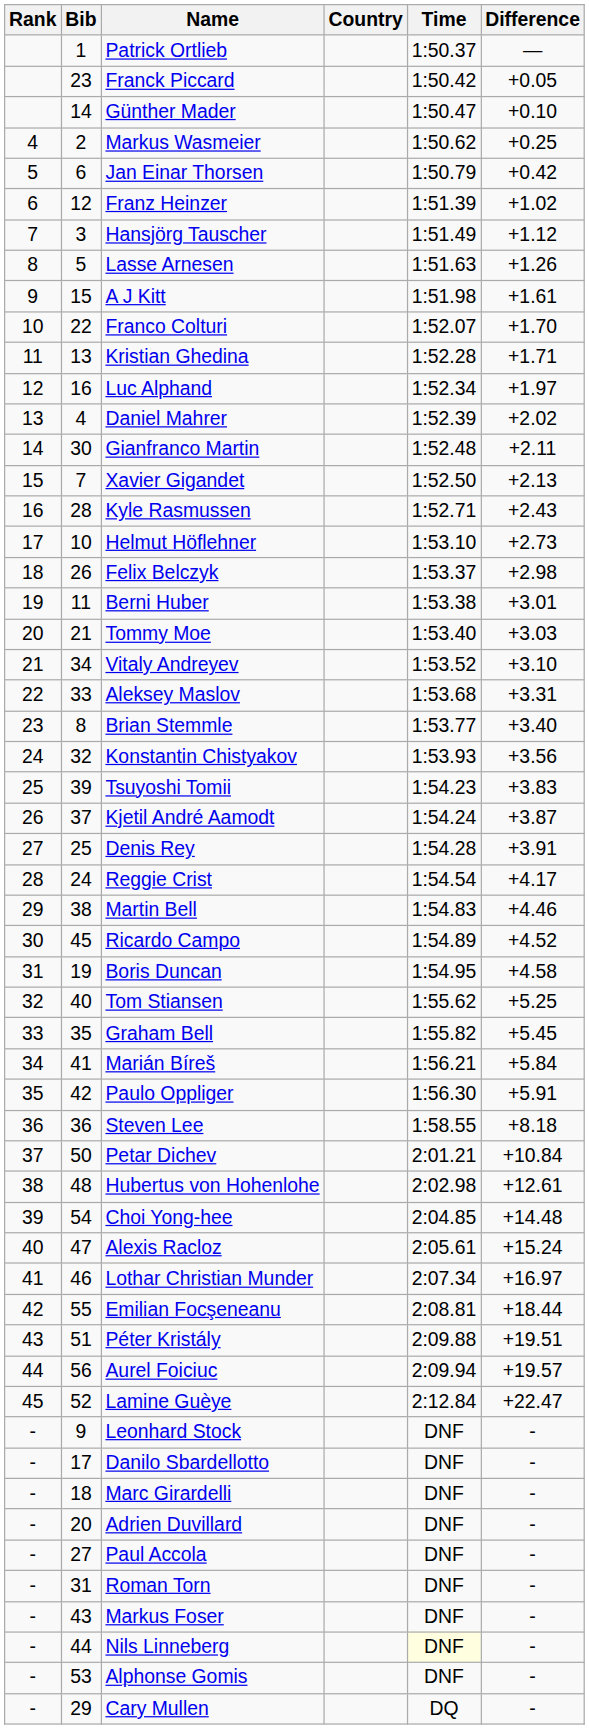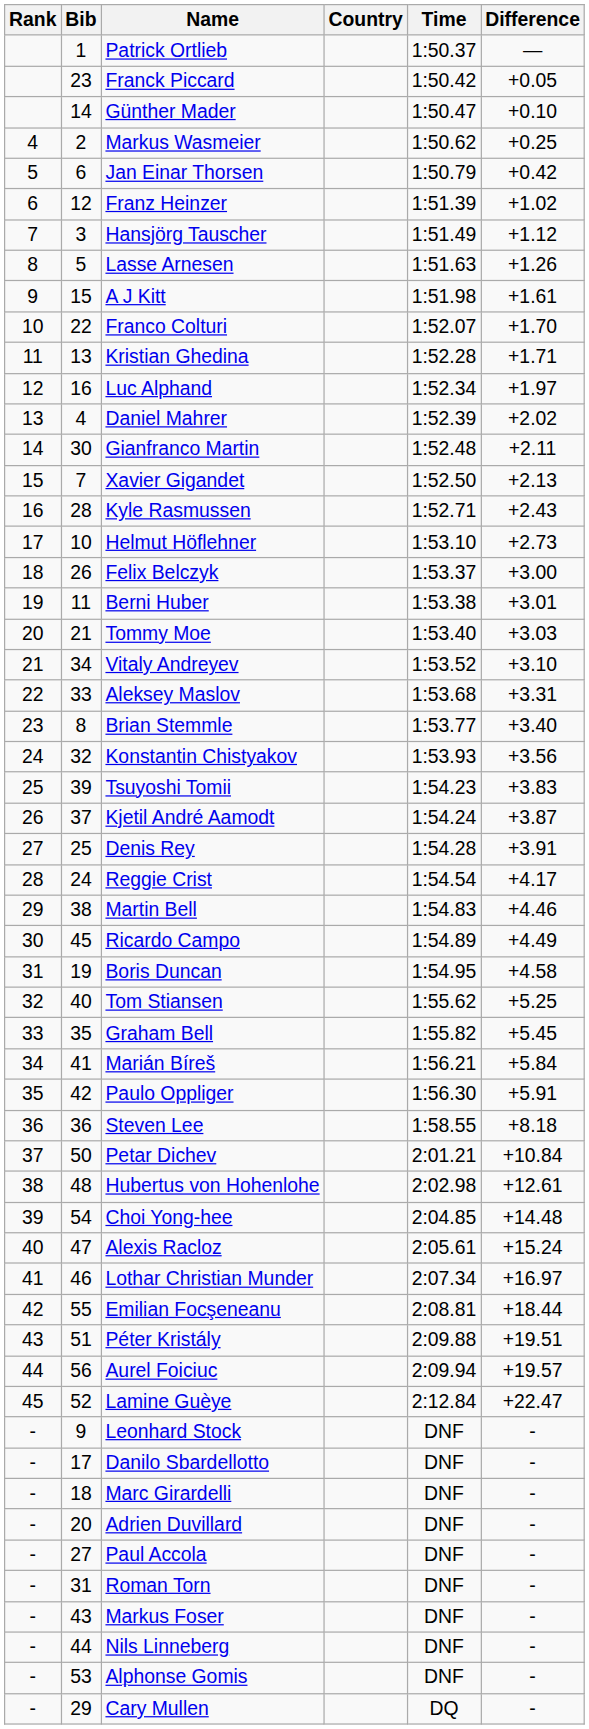Felix Belczyk | Difference: +2.98 -> +3.00
Ricardo Campo | Difference: +4.52 -> +4.49
Nils Linneberg | Time: lightyellow background -> no background
